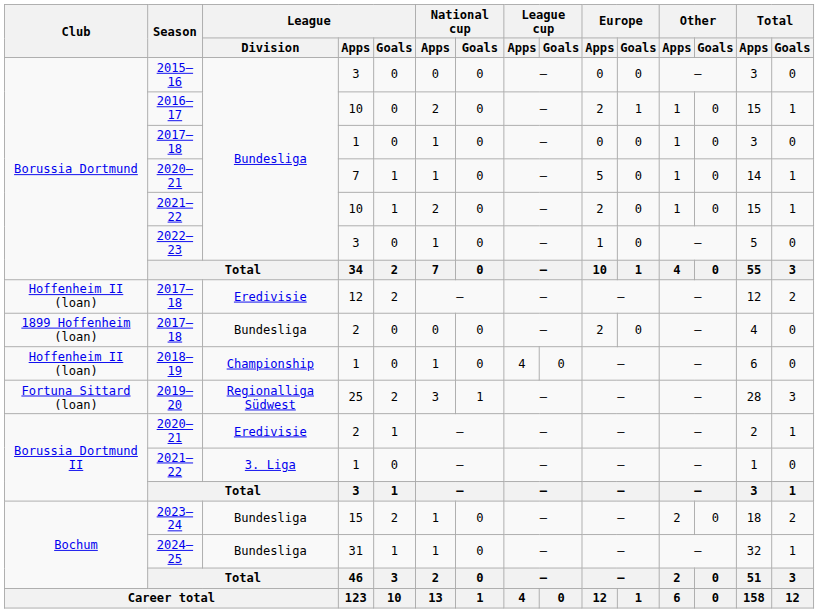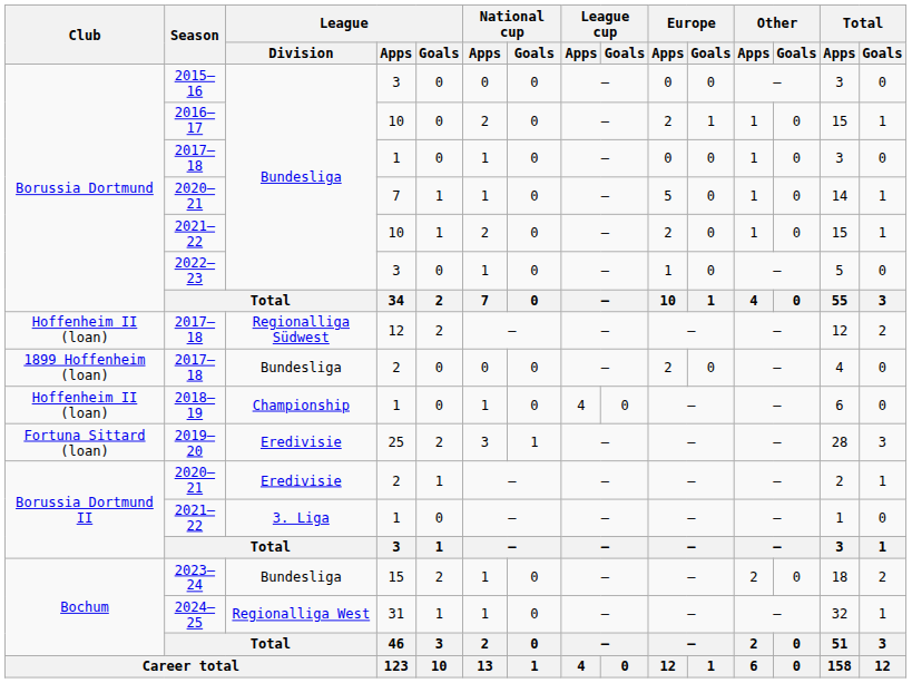2017–18 / 12 | League / Division: Eredivisie -> Regionalliga Südwest
2019–20 | League / Division: Regionalliga Südwest -> Eredivisie
2024–25 | League / Division: Bundesliga -> Regionalliga West
